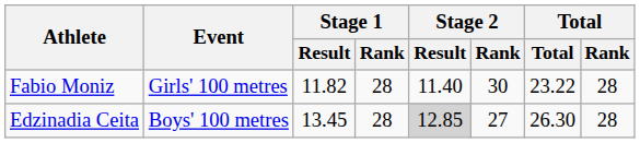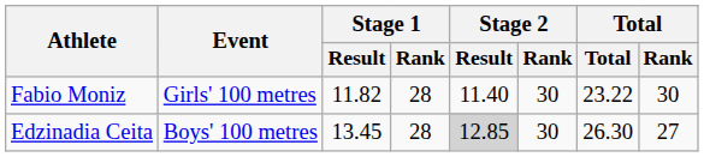Fabio Moniz | Total / Rank: 28 -> 30
Edzinadia Ceita | Stage 2 / Rank: 27 -> 30
Edzinadia Ceita | Total / Rank: 28 -> 27
